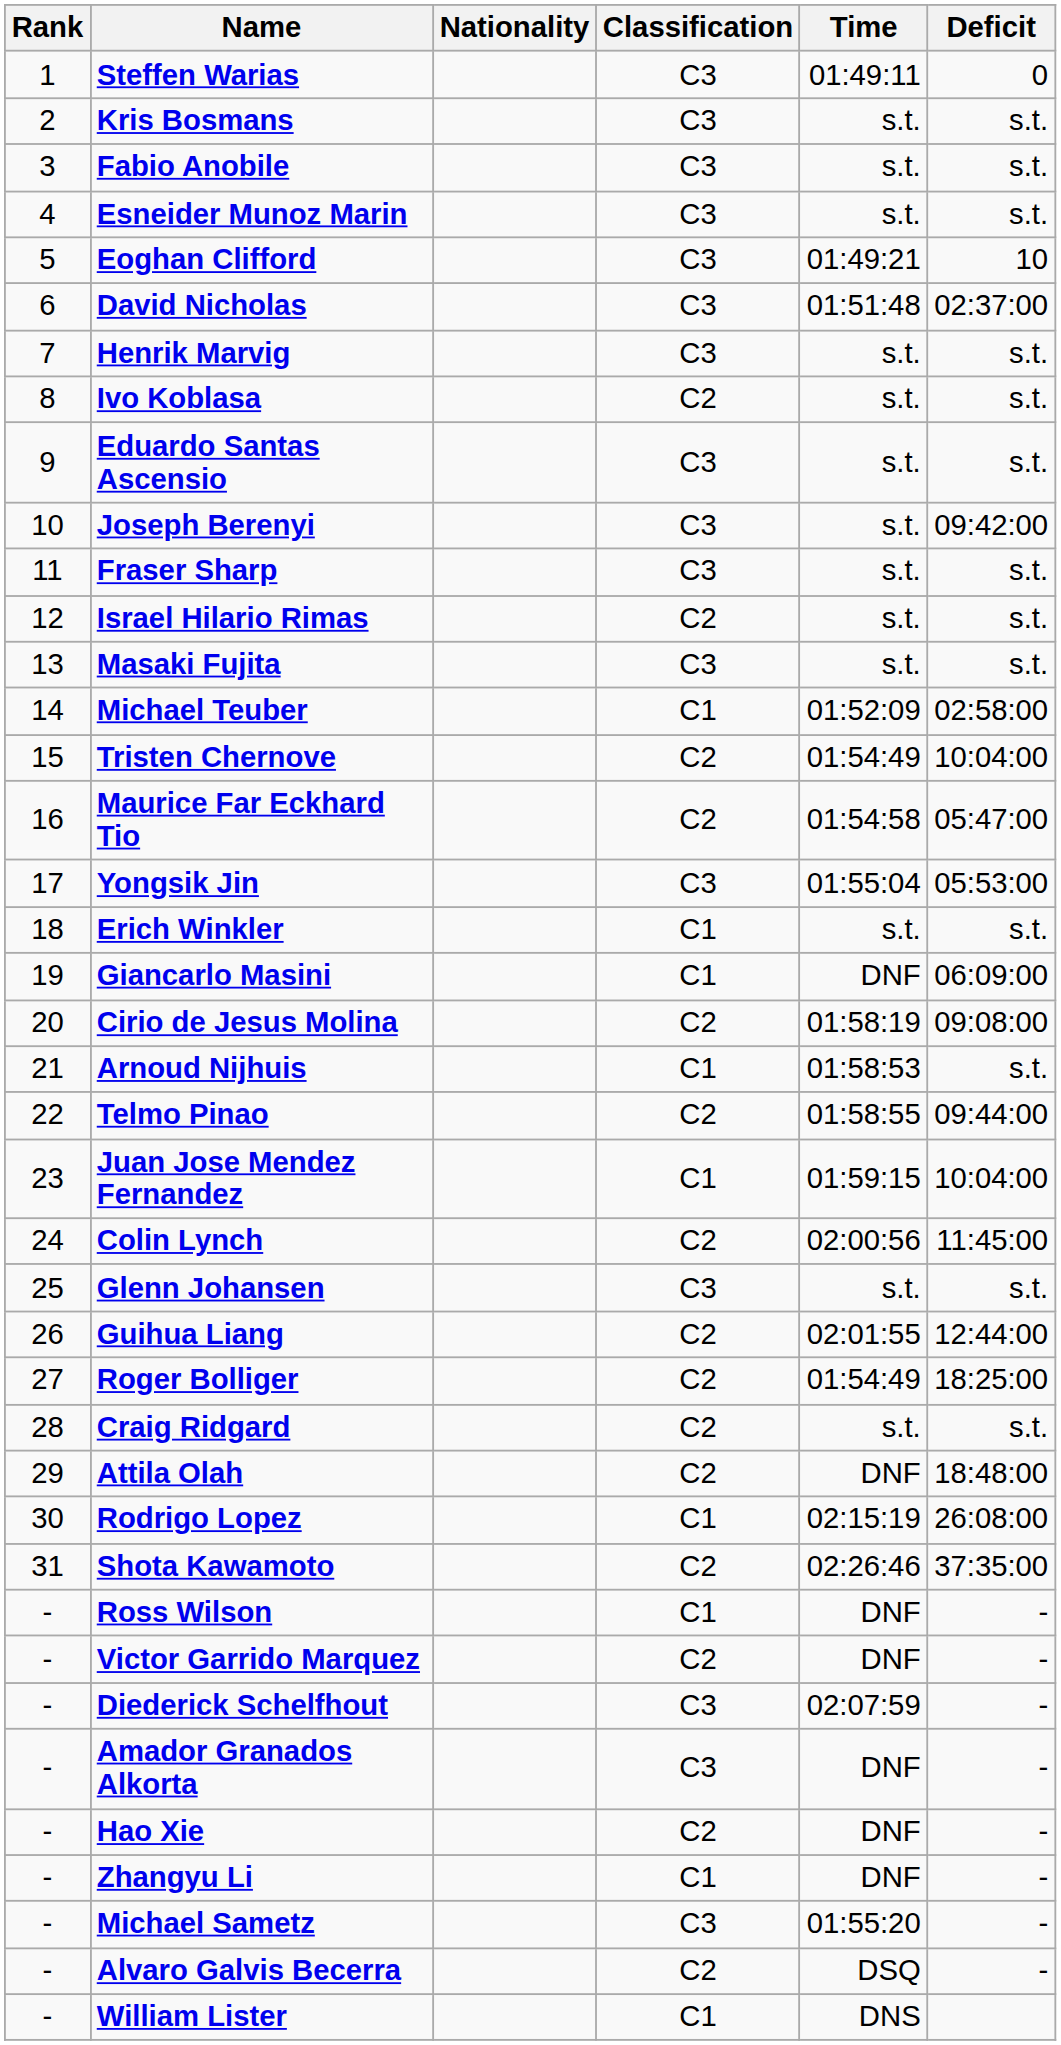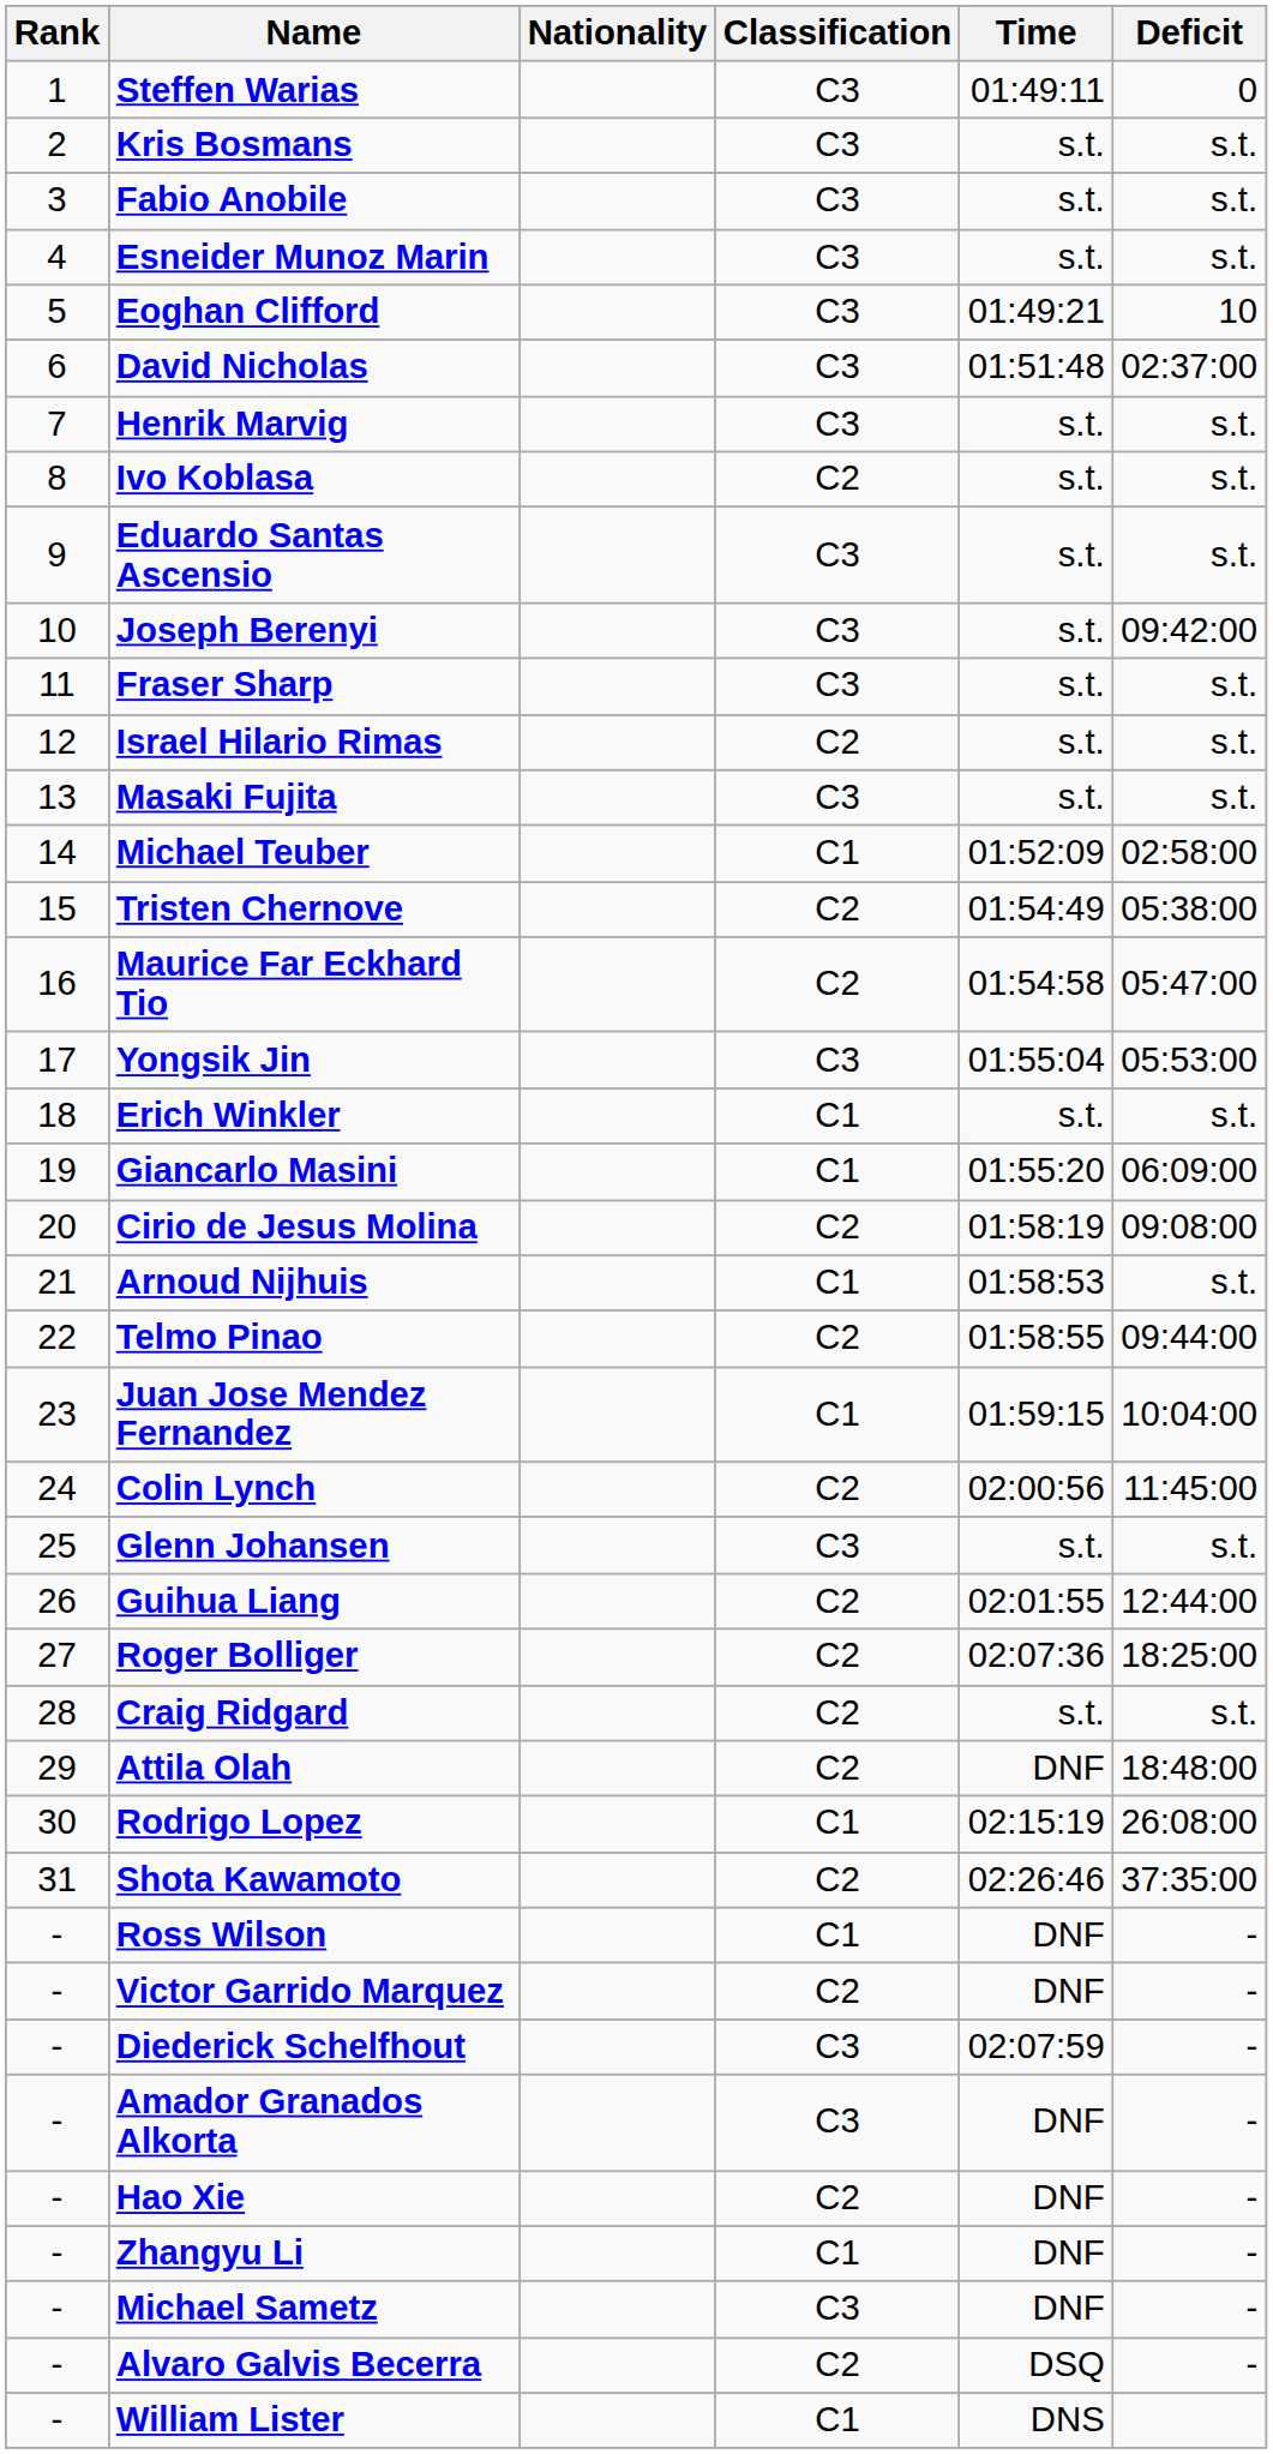Tristen Chernove | Deficit: 10:04:00 -> 05:38:00
Giancarlo Masini | Time: DNF -> 01:55:20
Roger Bolliger | Time: 01:54:49 -> 02:07:36
Michael Sametz | Time: 01:55:20 -> DNF
